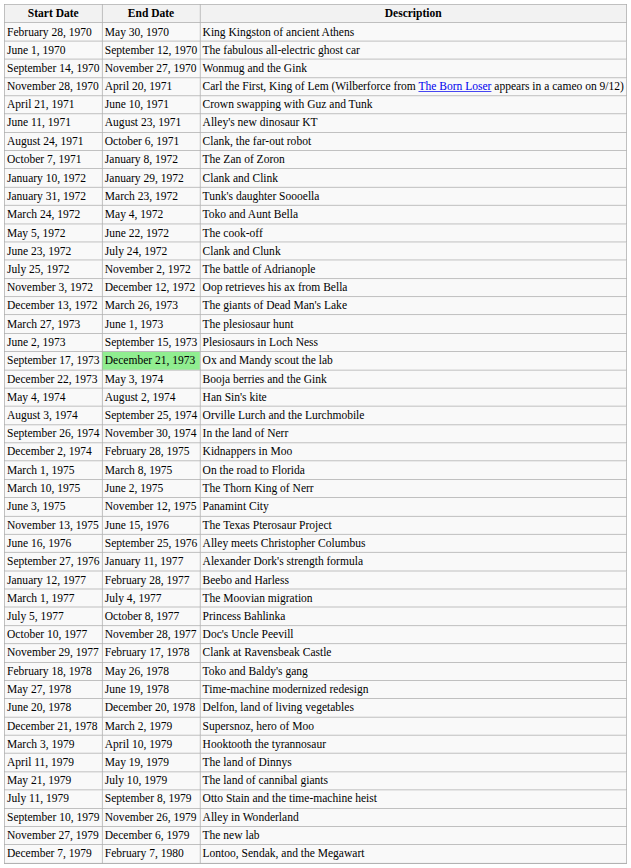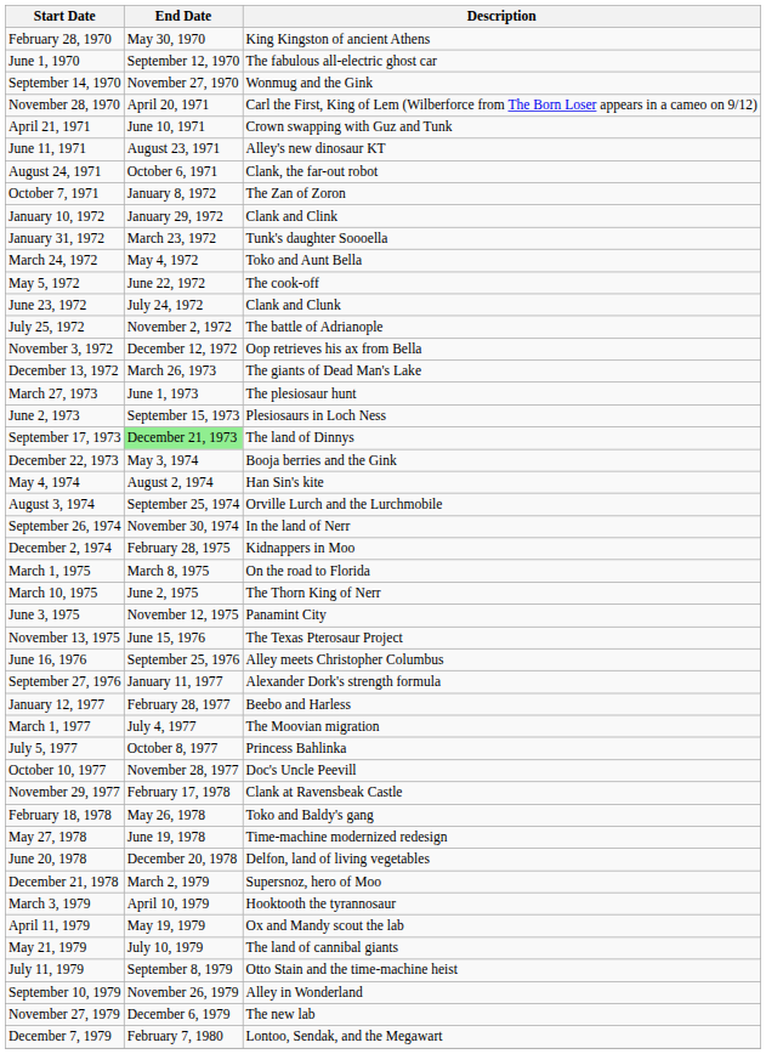September 17, 1973 | Description: Ox and Mandy scout the lab -> The land of Dinnys
April 11, 1979 | Description: The land of Dinnys -> Ox and Mandy scout the lab
